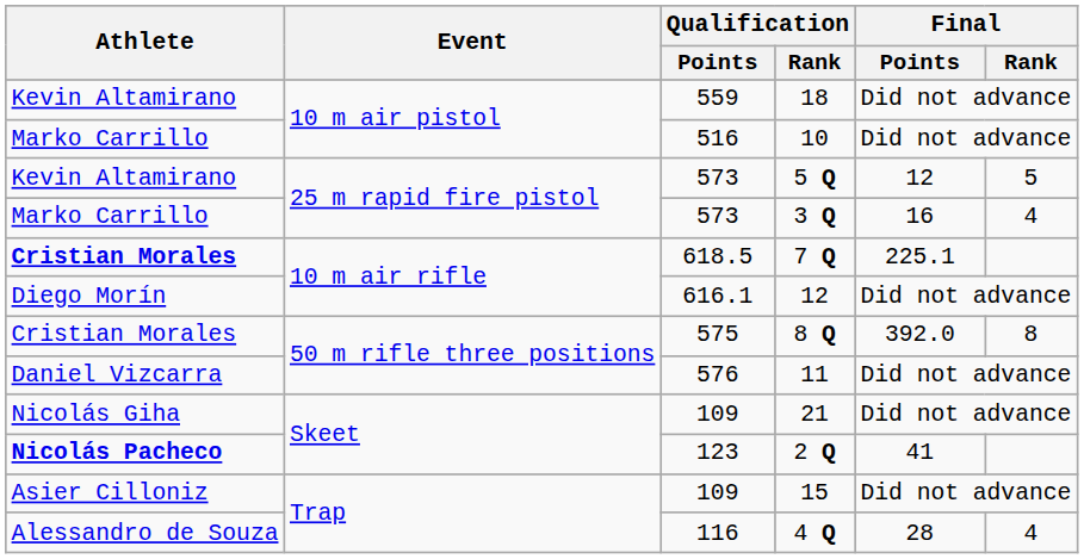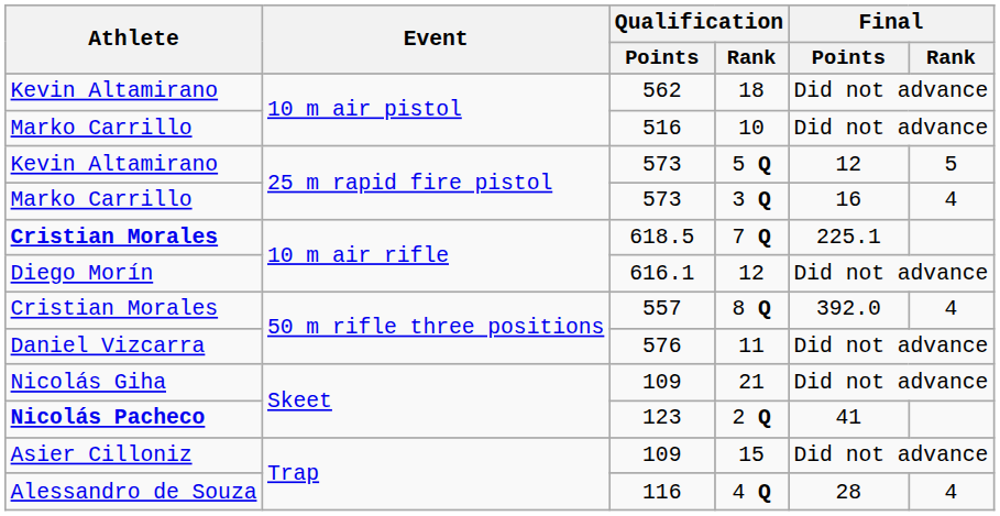18 | Qualification / Points: 559 -> 562
8 Q | Qualification / Points: 575 -> 557
8 Q | Final / Rank: 8 -> 4
